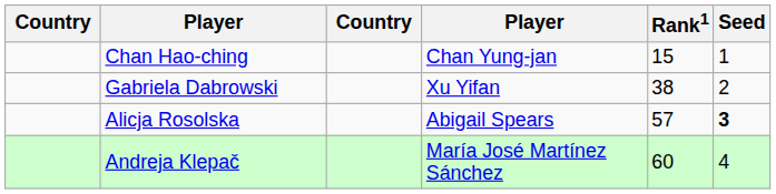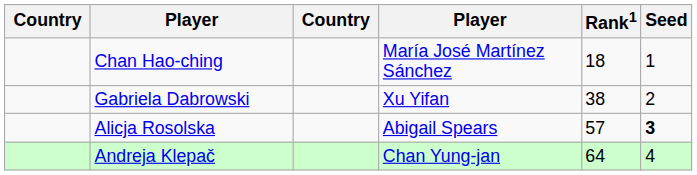Chan Hao-ching | column 4: Chan Yung-jan -> María José Martínez Sánchez
Chan Hao-ching | Rank1: 15 -> 18
Andreja Klepač | column 4: María José Martínez Sánchez -> Chan Yung-jan
Andreja Klepač | Rank1: 60 -> 64
